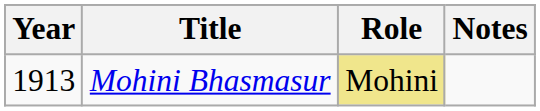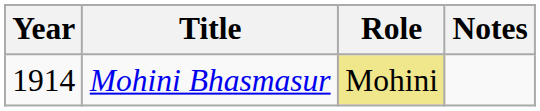Mohini Bhasmasur | Year: 1913 -> 1914
